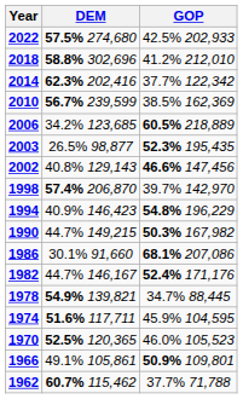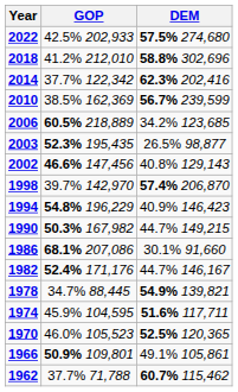columns swapped: GOP <-> DEM
